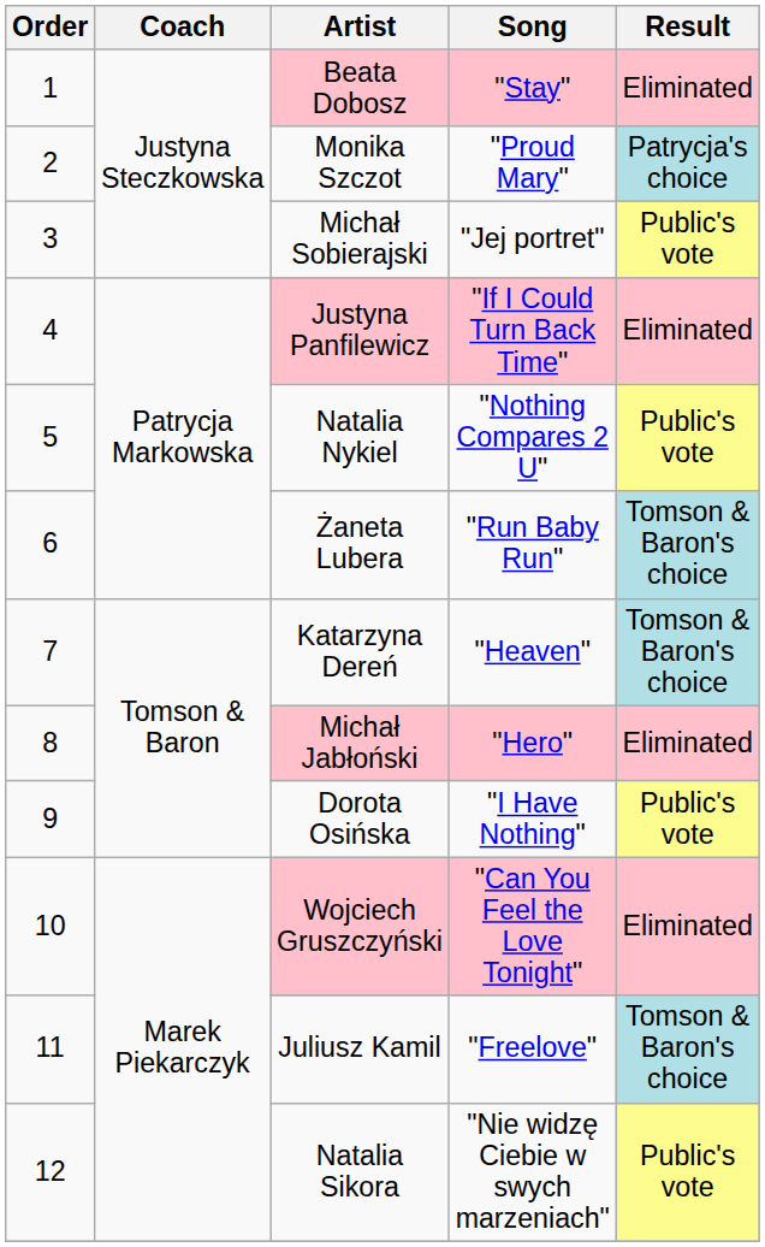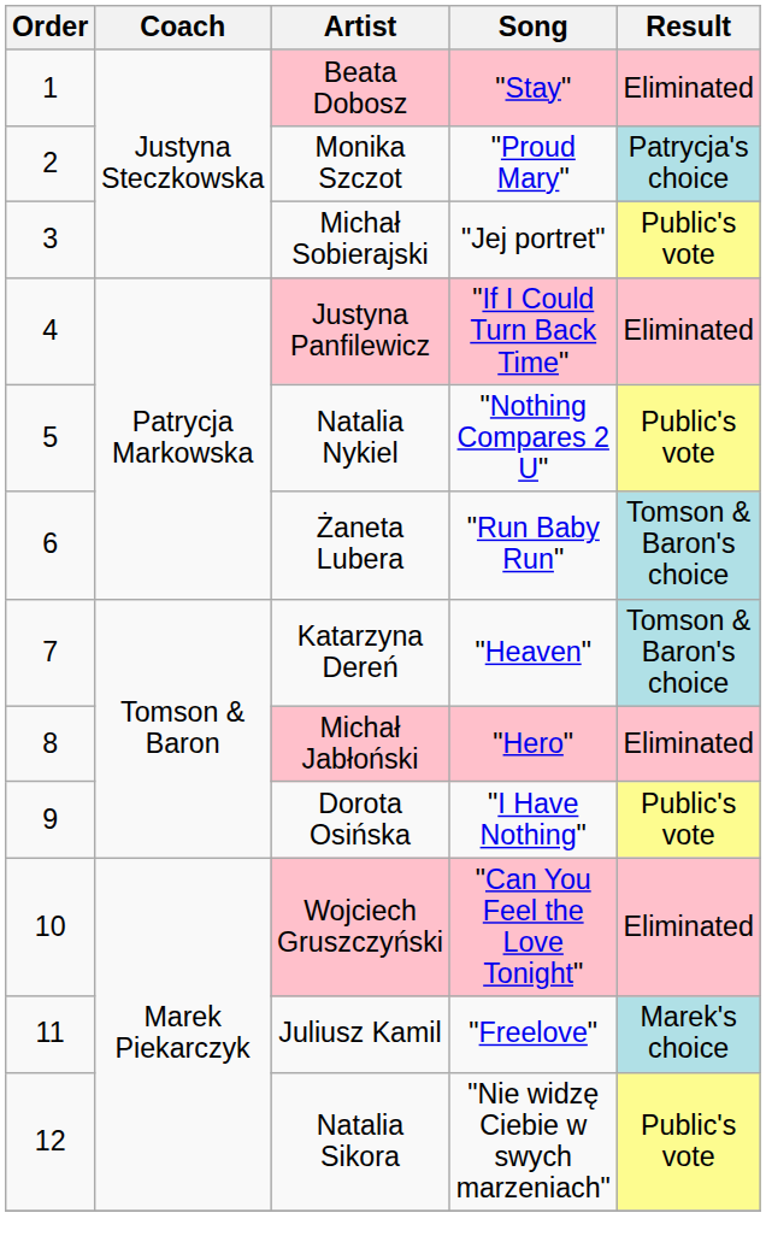Juliusz Kamil | Result: Tomson & Baron's choice -> Marek's choice
